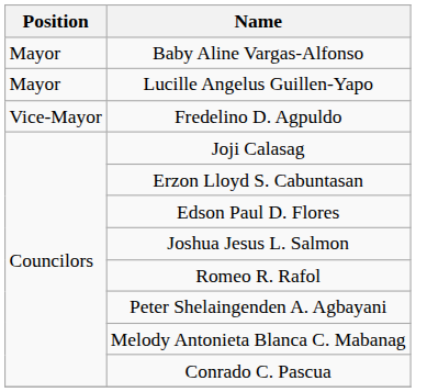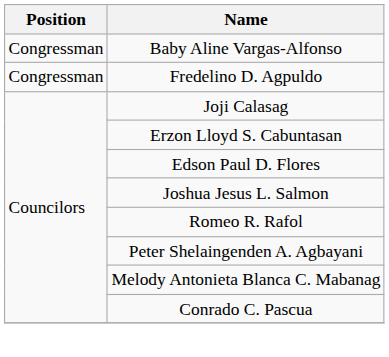Baby Aline Vargas-Alfonso | Position: Mayor -> Congressman
- row: Mayor | Lucille Angelus Guillen-Yapo
Fredelino D. Agpuldo | Position: Vice-Mayor -> Congressman
